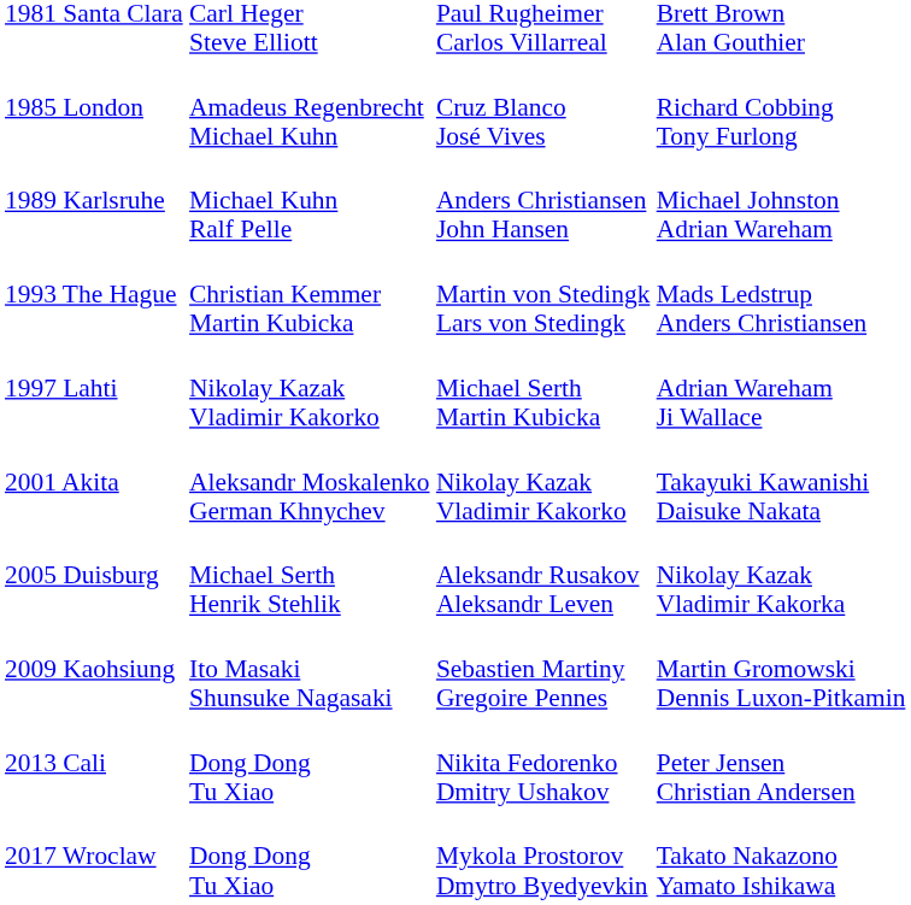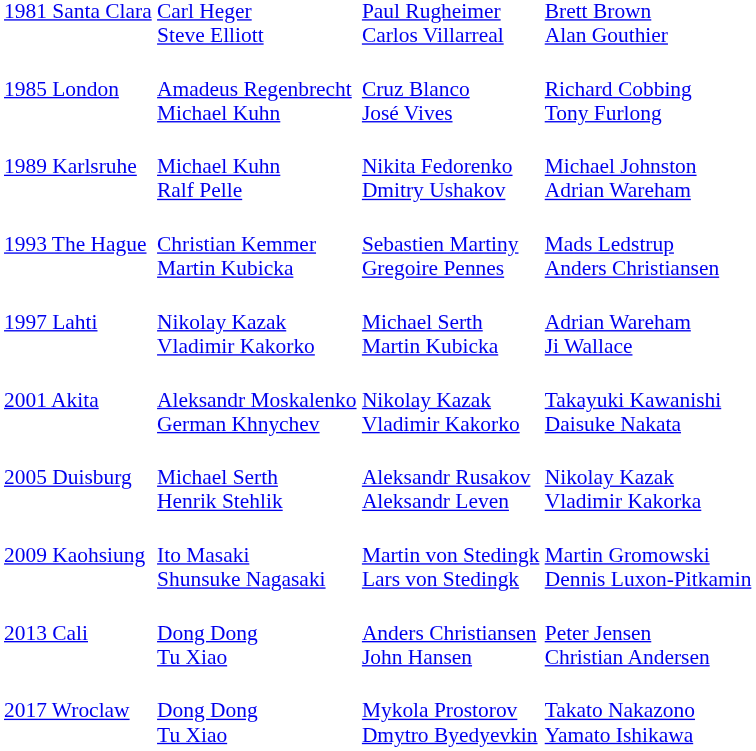1989 Karlsruhe | column 3: Anders Christiansen John Hansen -> Nikita Fedorenko Dmitry Ushakov
1993 The Hague | column 3: Martin von Stedingk Lars von Stedingk -> Sebastien Martiny Gregoire Pennes
2009 Kaohsiung | column 3: Sebastien Martiny Gregoire Pennes -> Martin von Stedingk Lars von Stedingk
2013 Cali | column 3: Nikita Fedorenko Dmitry Ushakov -> Anders Christiansen John Hansen
